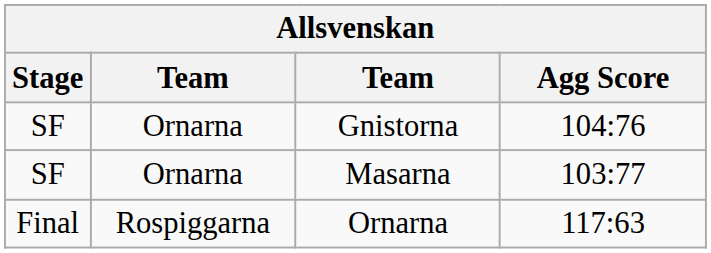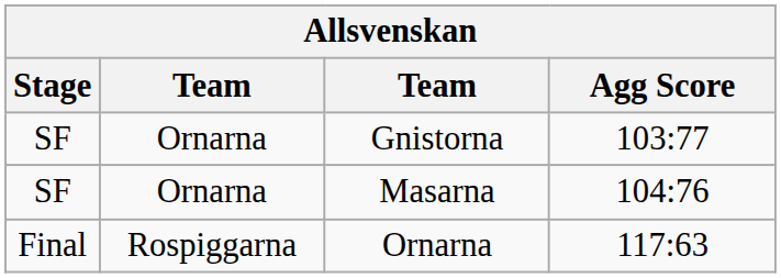Gnistorna | Agg Score: 104:76 -> 103:77
Masarna | Agg Score: 103:77 -> 104:76
